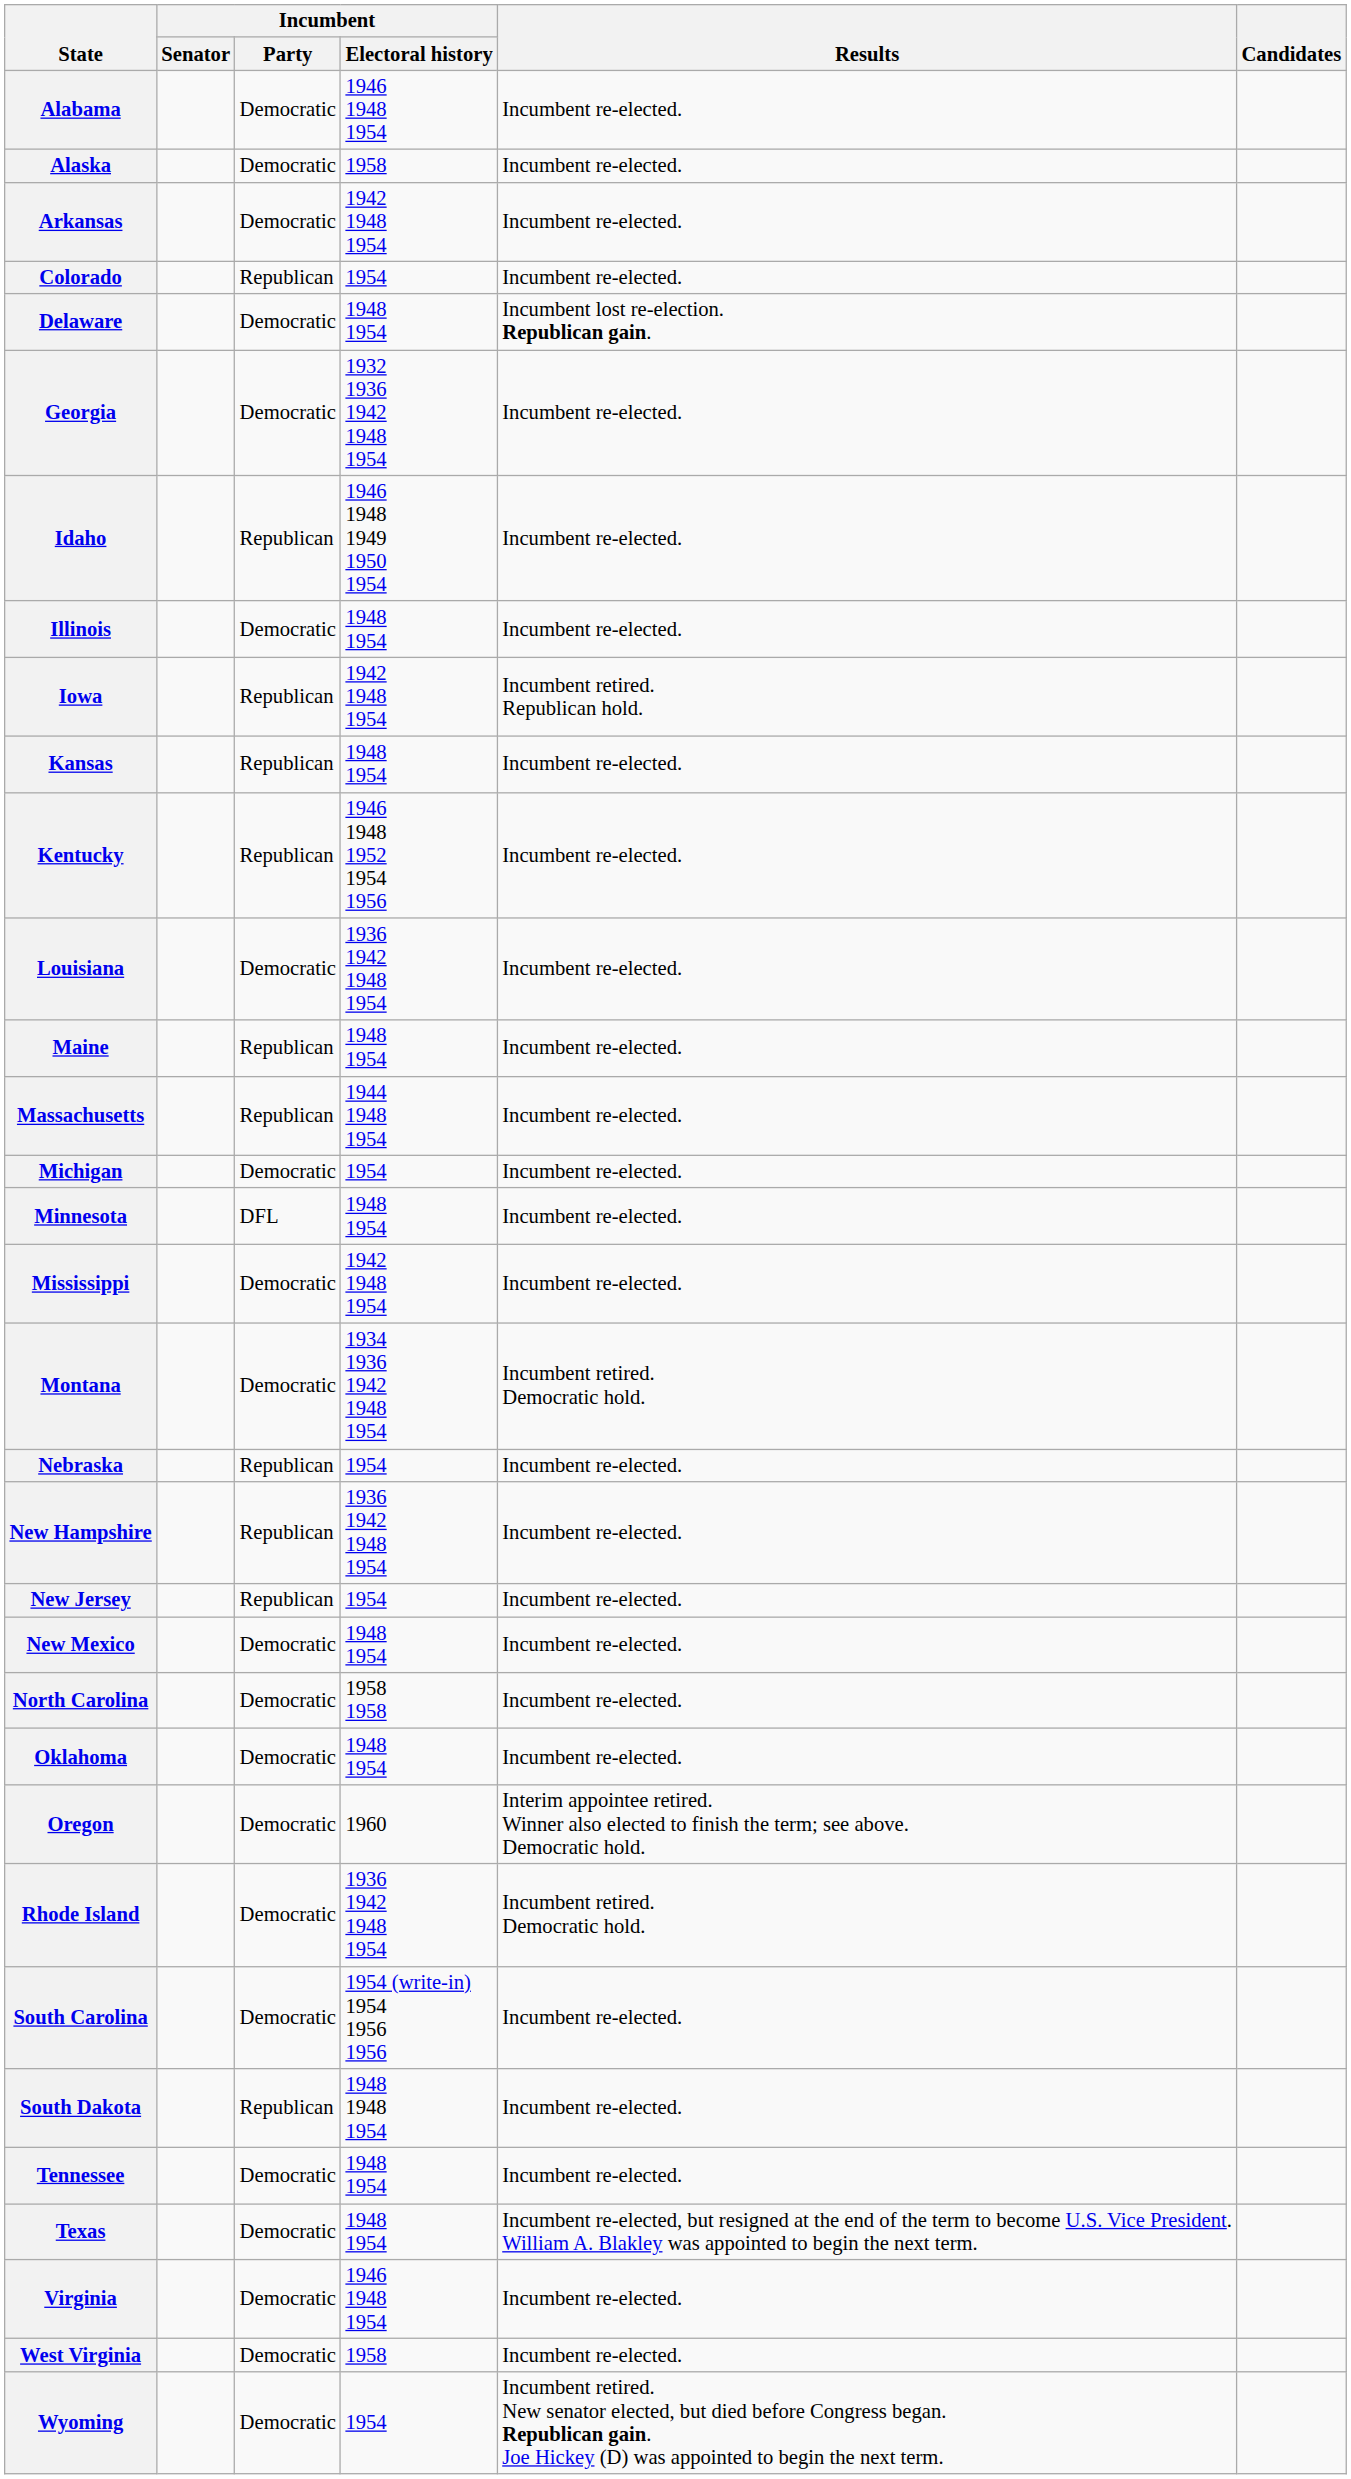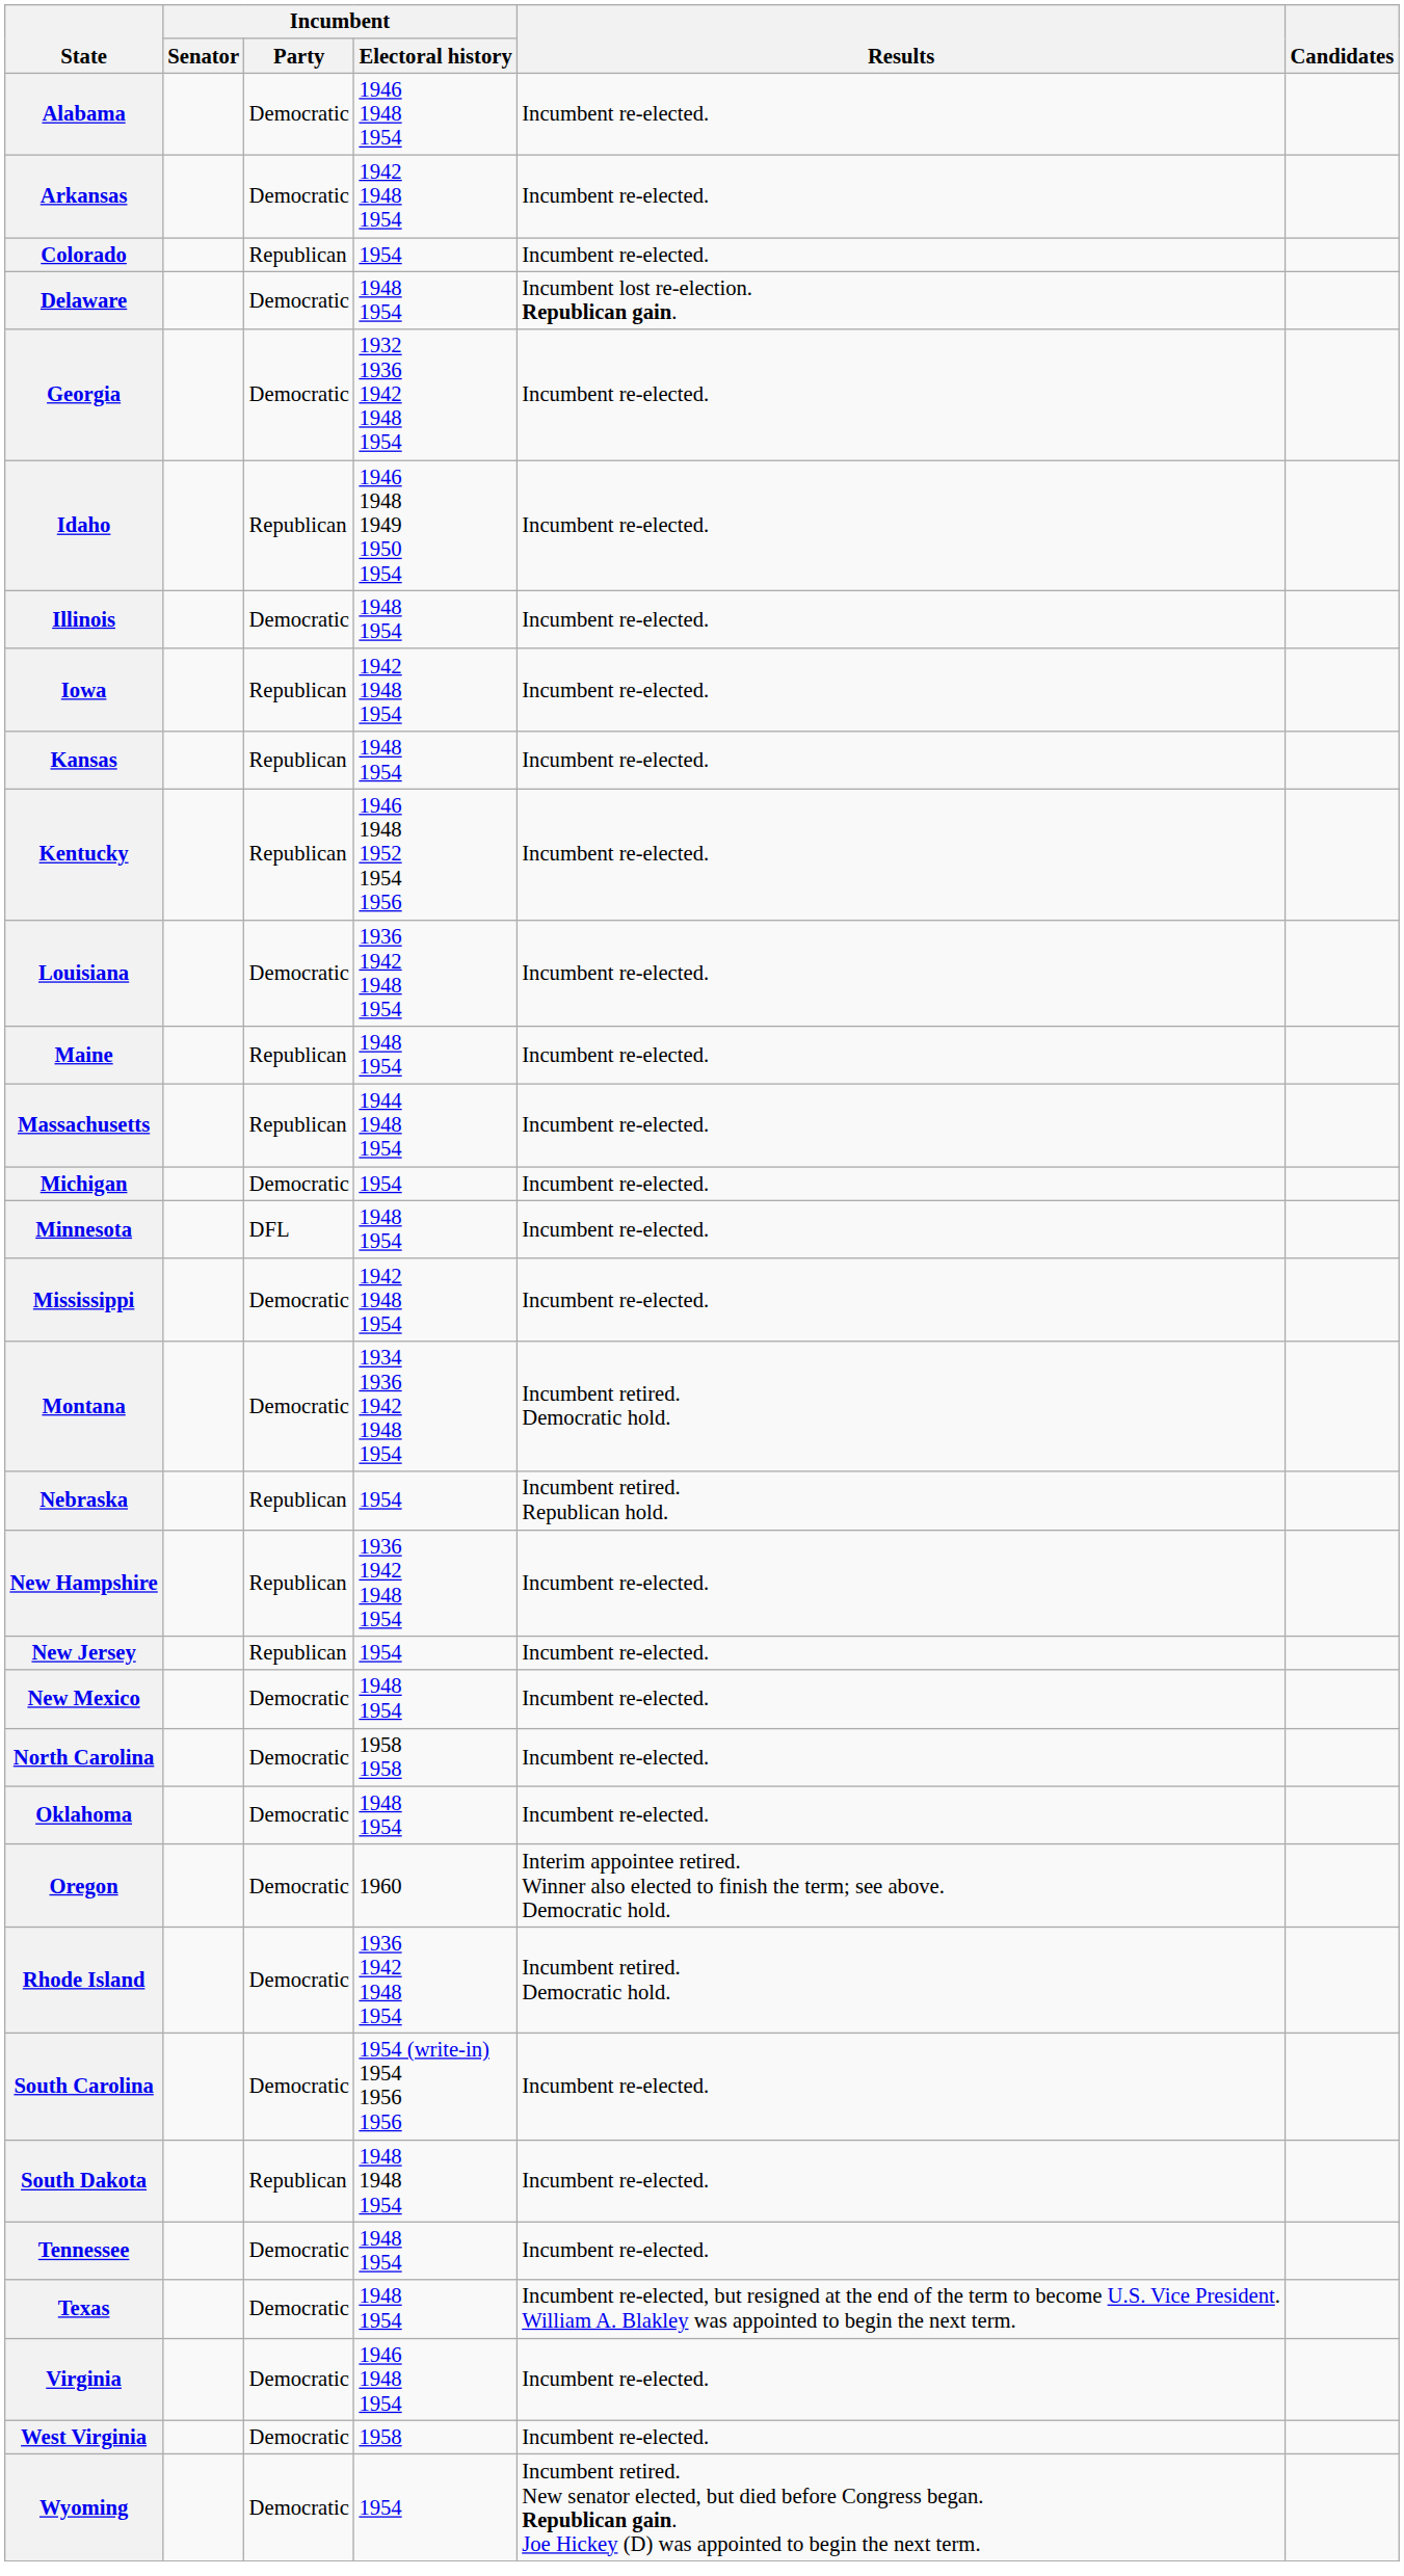- row: Alaska | Democratic | 1958 | Incumbent re-elected.
Iowa | Results: Incumbent retired. Republican hold. -> Incumbent re-elected.
Nebraska | Results: Incumbent re-elected. -> Incumbent retired. Republican hold.
